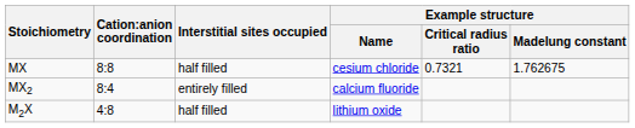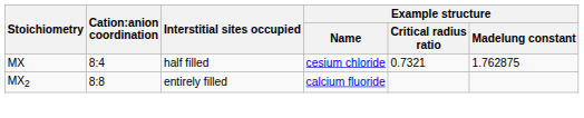MX | Cation:anion coordination: 8:8 -> 8:4
MX | Example structure / Madelung constant: 1.762675 -> 1.762875
MX2 | Cation:anion coordination: 8:4 -> 8:8
- row: M2X | 4:8 | half filled | lithium oxide
